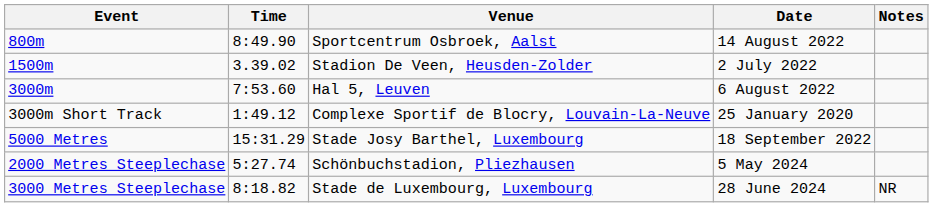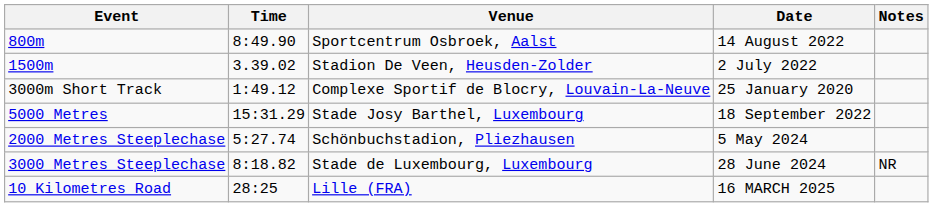- row: 3000m | 7:53.60 | Hal 5, Leuven | 6 August 2022
+ row: 10 Kilometres Road | 28:25 | Lille (FRA) | 16 MARCH 2025
